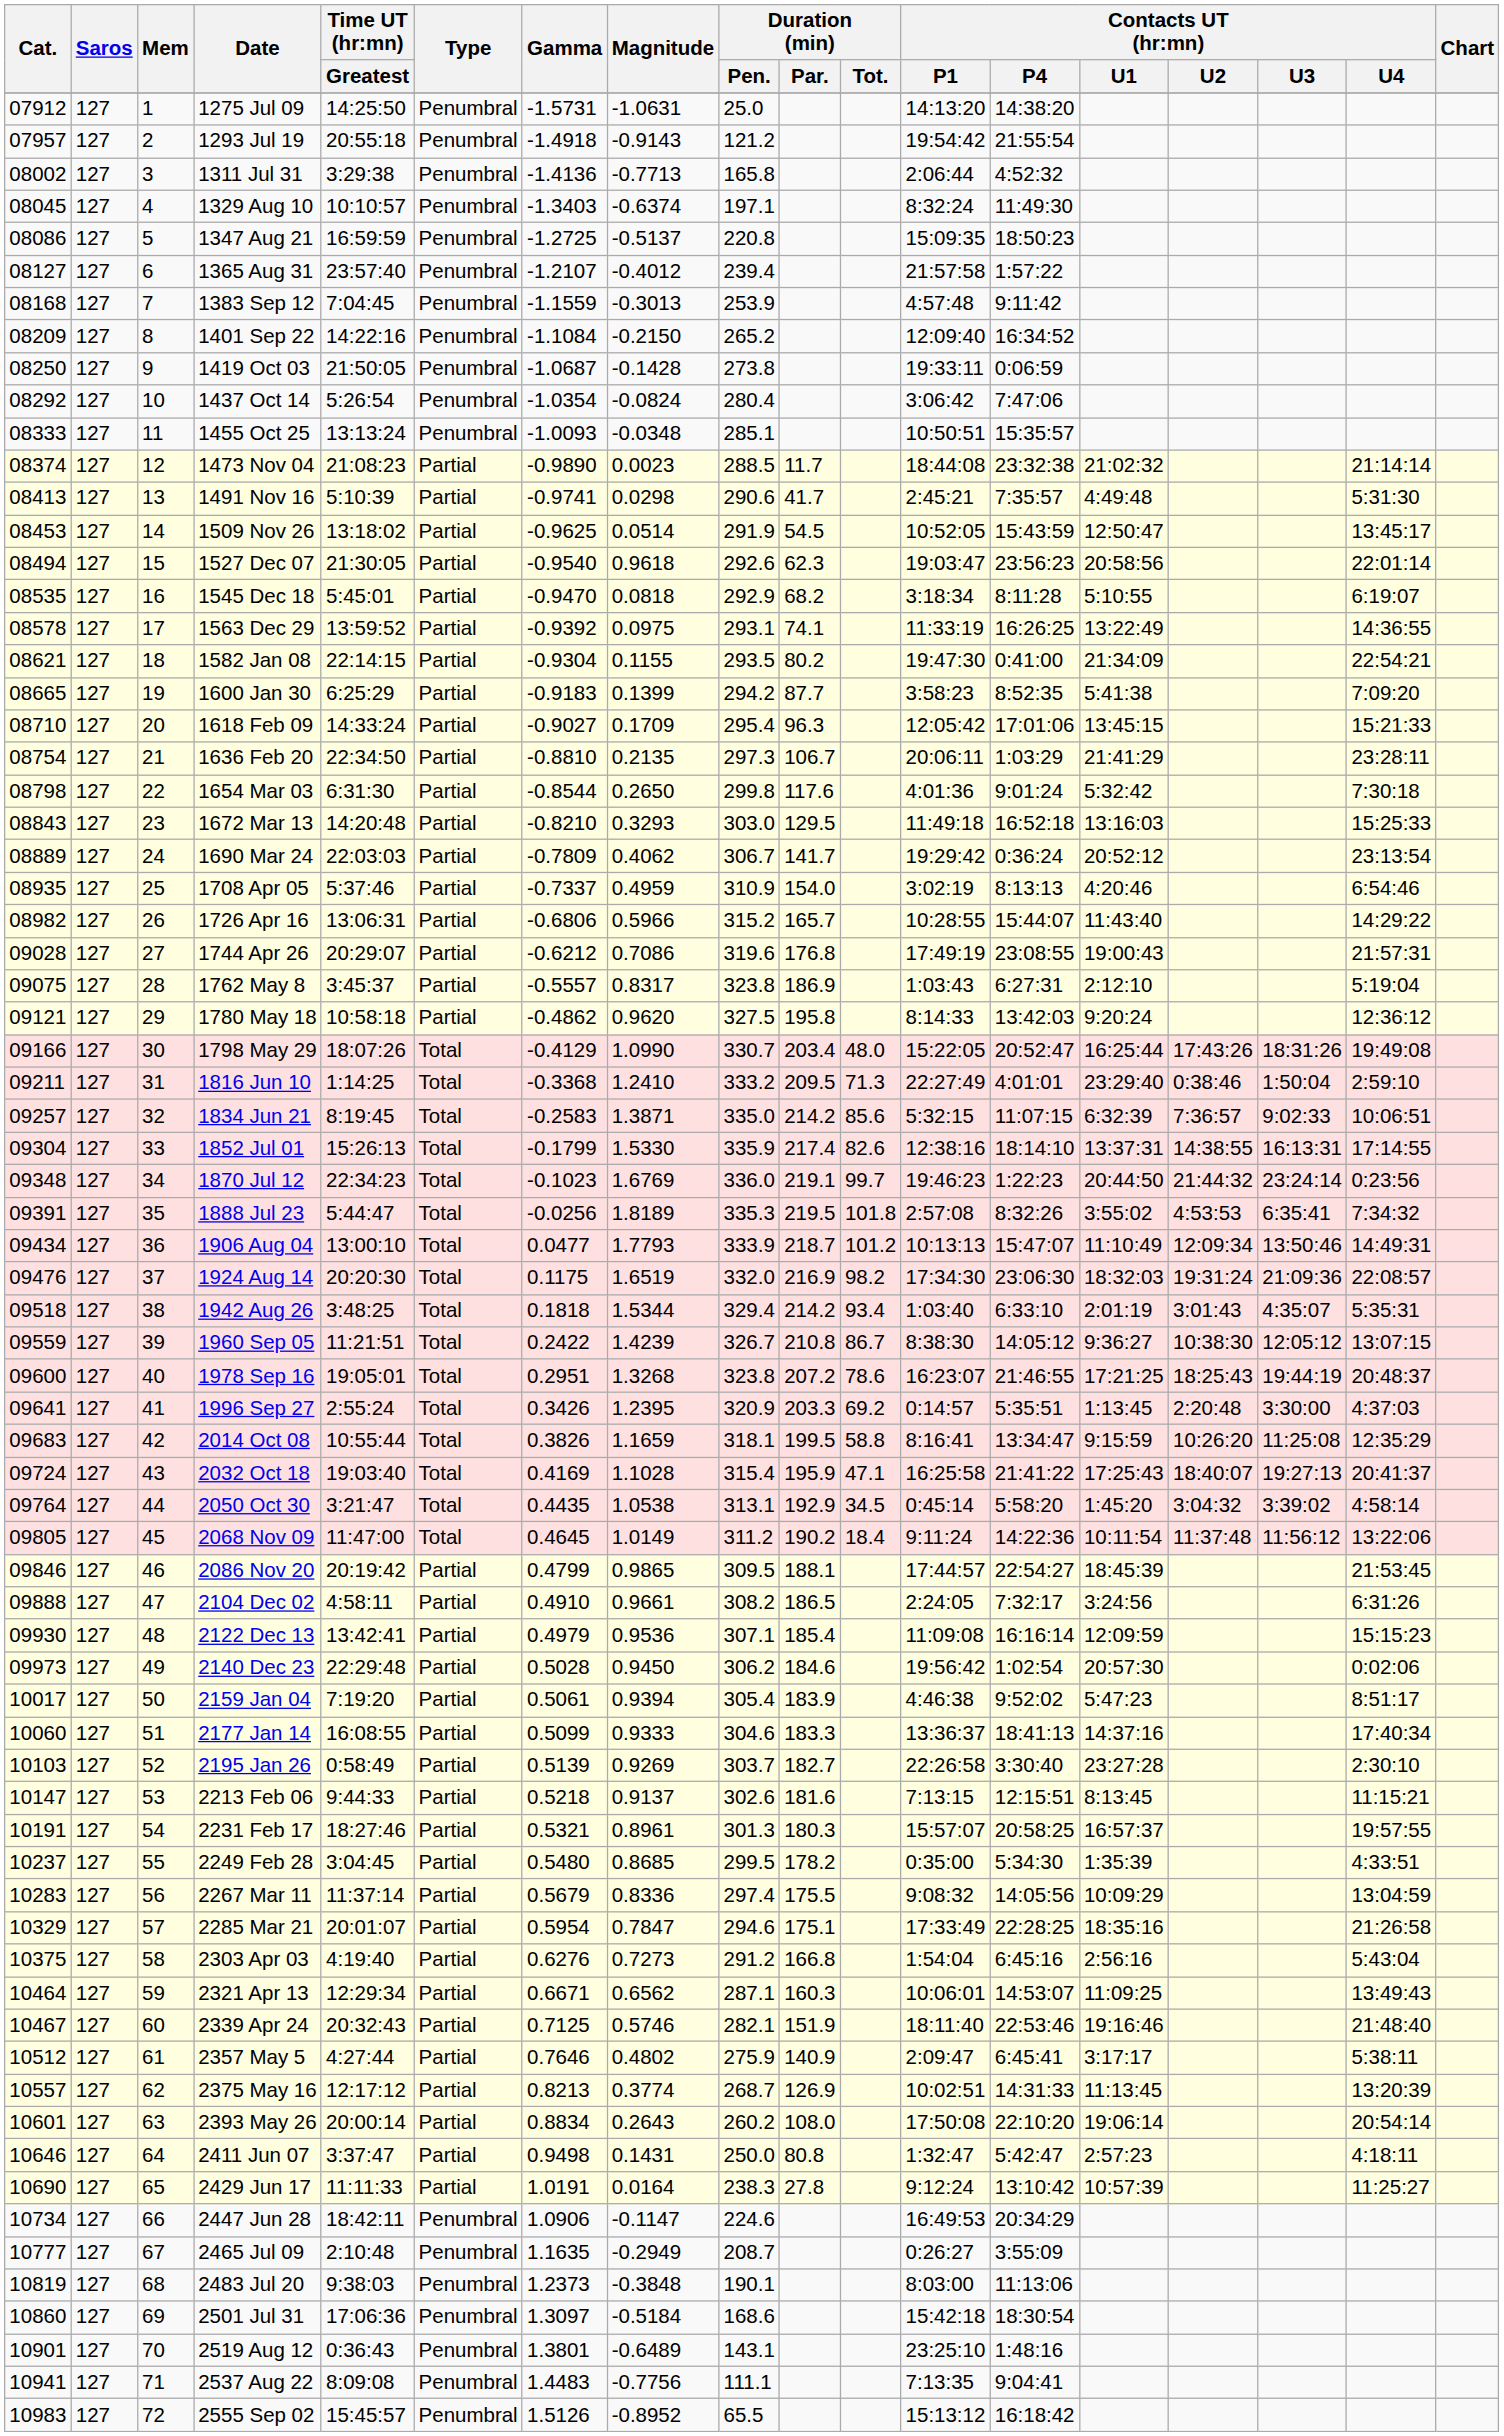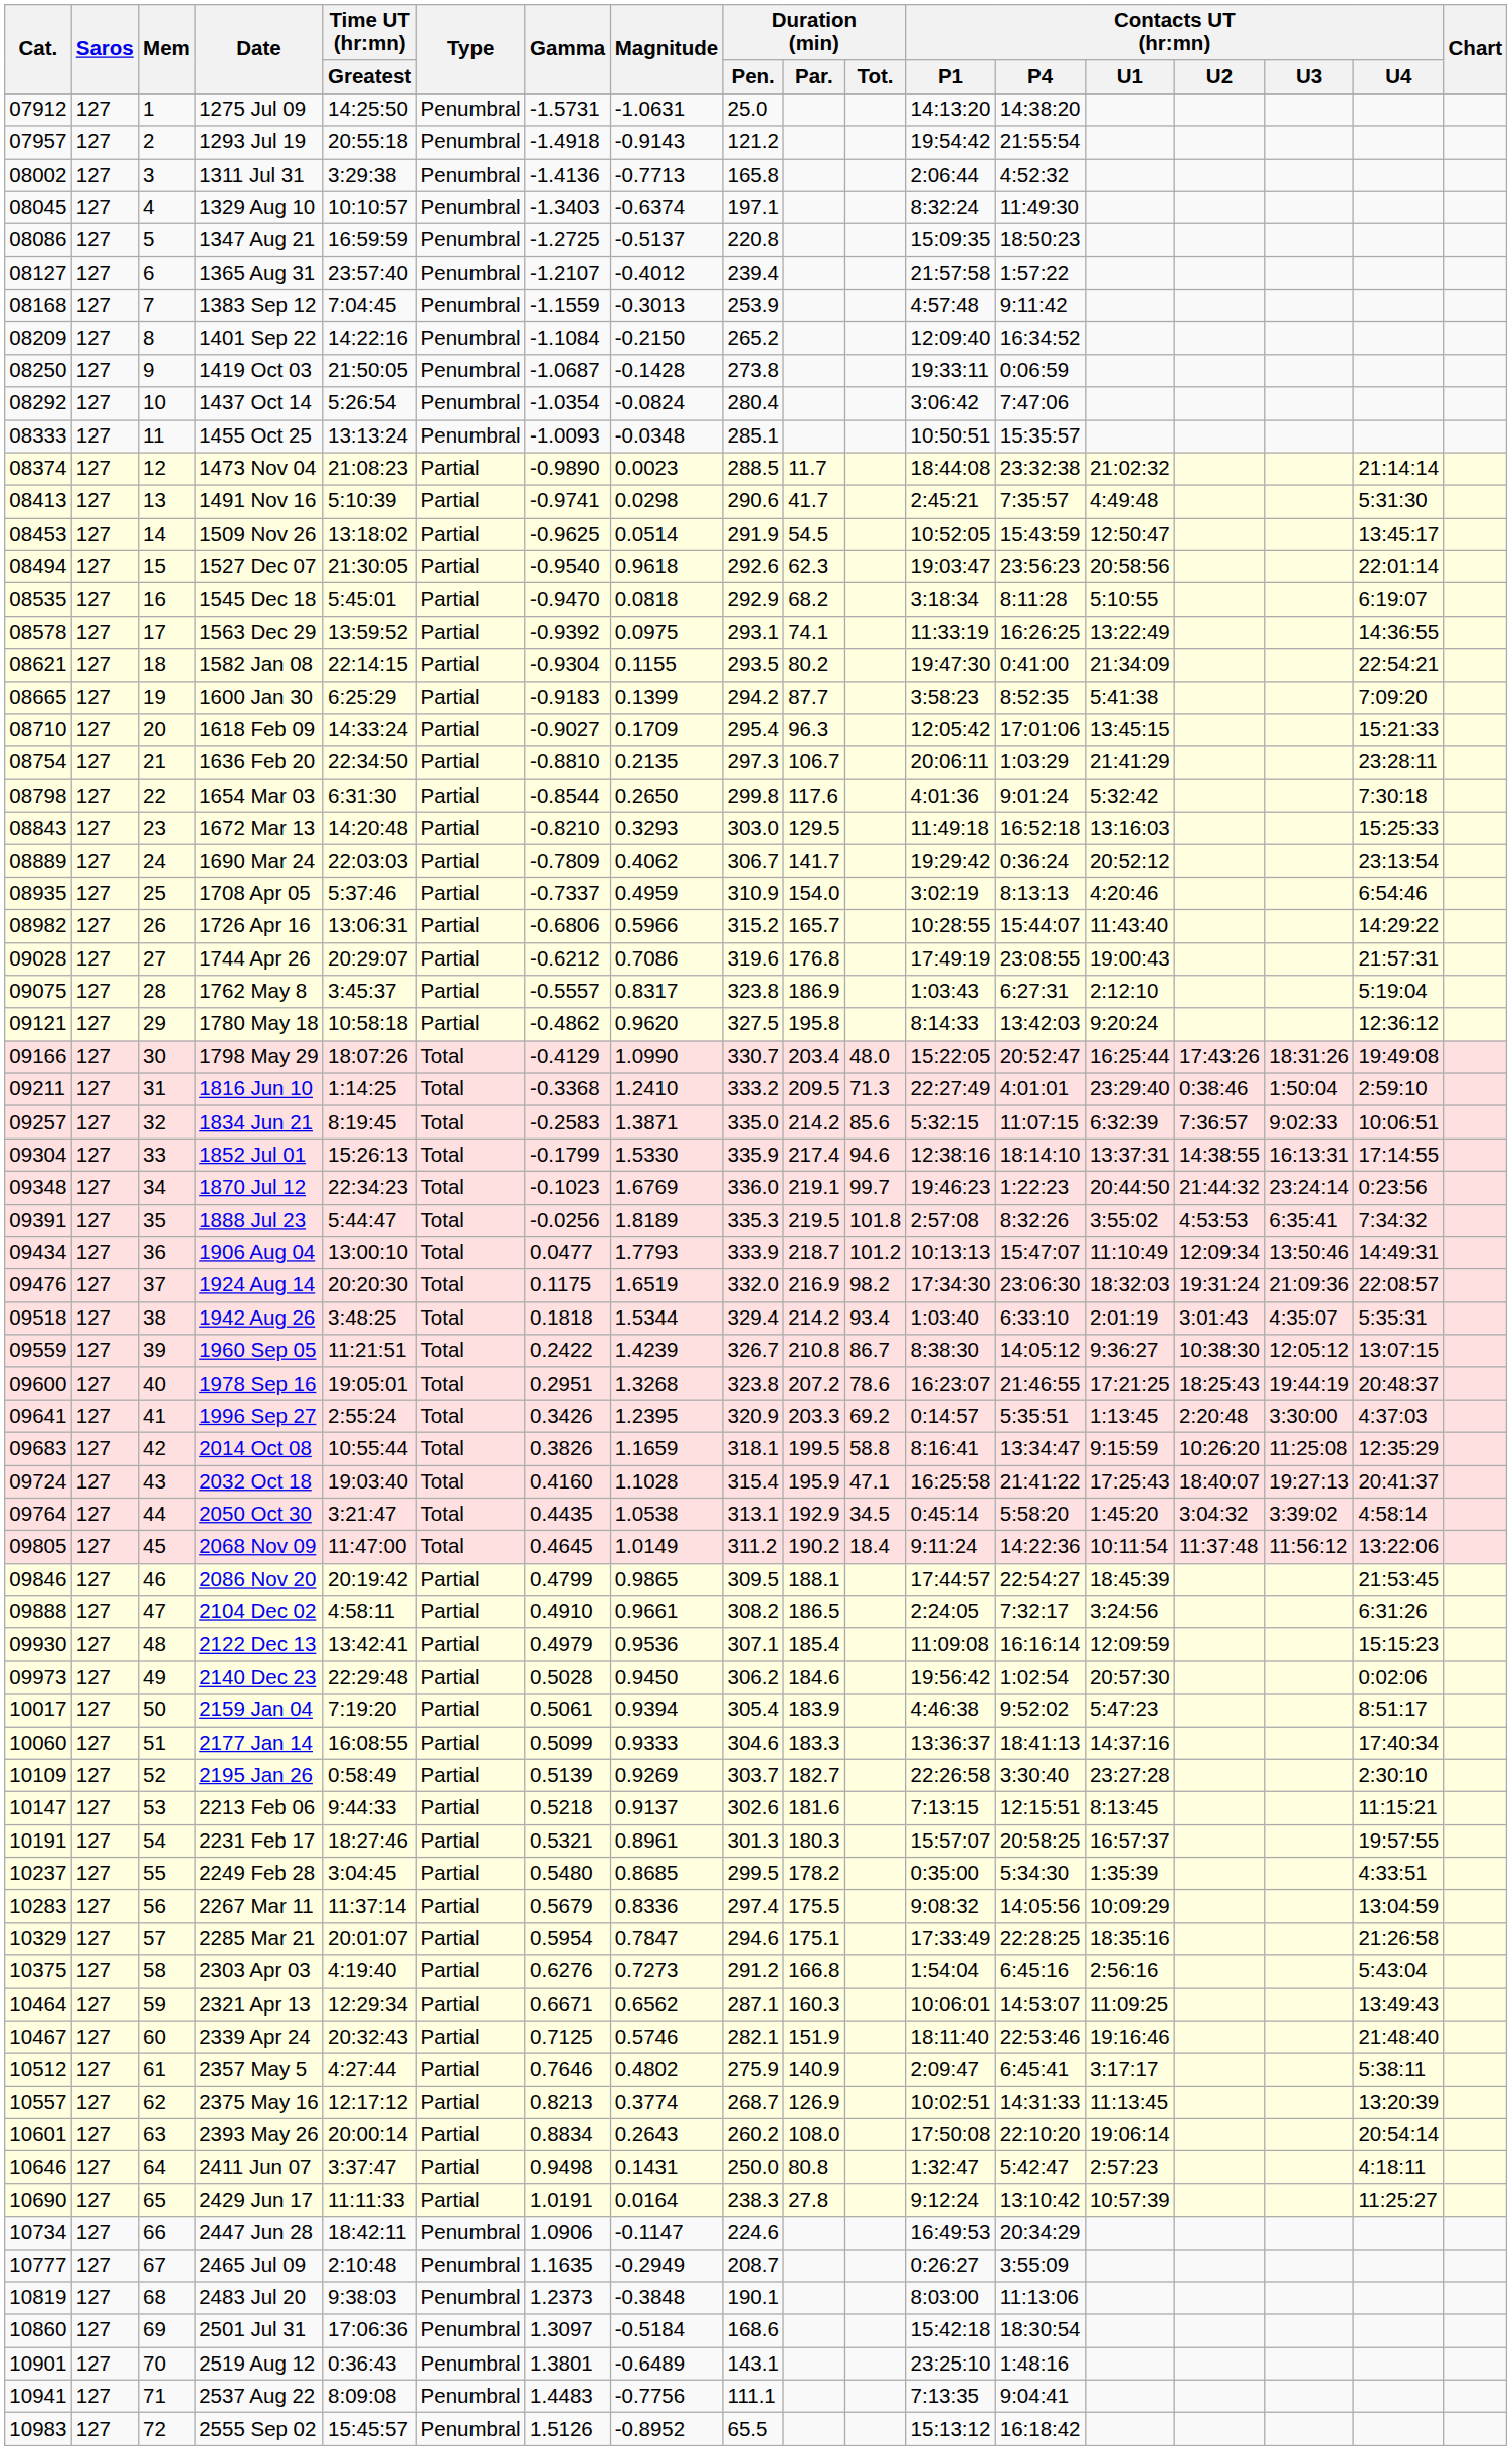1852 Jul 01 | Duration (min) / Tot.: 82.6 -> 94.6
2032 Oct 18 | Gamma: 0.4169 -> 0.4160
2195 Jan 26 | Cat.: 10103 -> 10109
